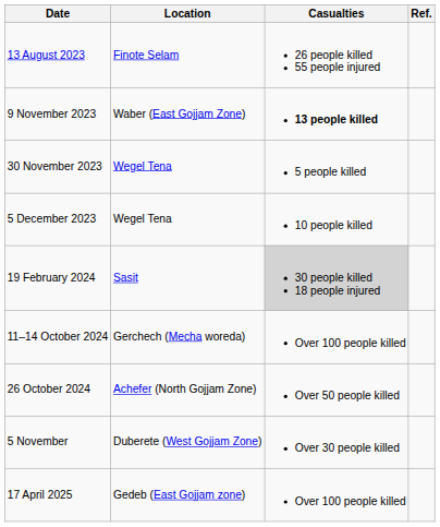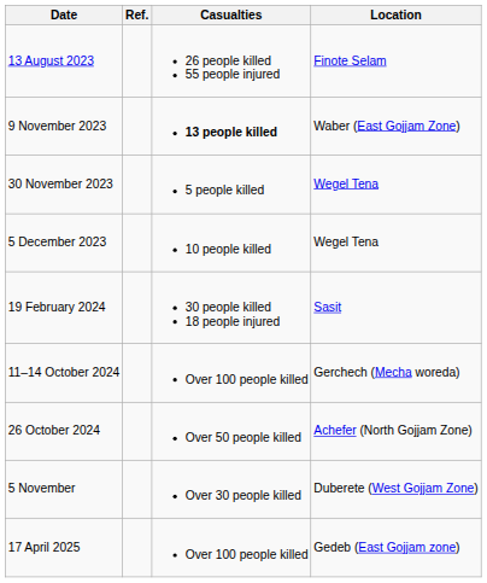columns swapped: Location <-> Ref.
19 February 2024 | Casualties: lightgrey background -> no background
